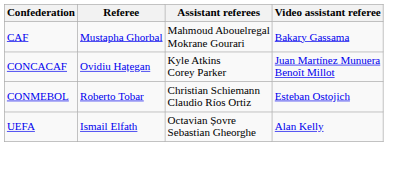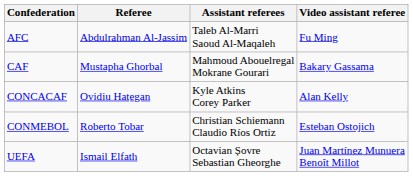+ row: AFC | Abdulrahman Al-Jassim | Taleb Al-Marri Saoud Al-Maqaleh | Fu Ming
CONCACAF | Video assistant referee: Juan Martínez Munuera Benoît Millot -> Alan Kelly
UEFA | Video assistant referee: Alan Kelly -> Juan Martínez Munuera Benoît Millot
